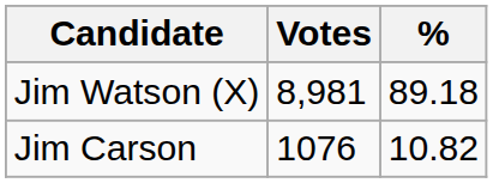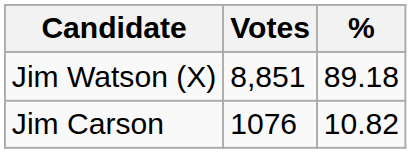Jim Watson (X) | Votes: 8,981 -> 8,851
